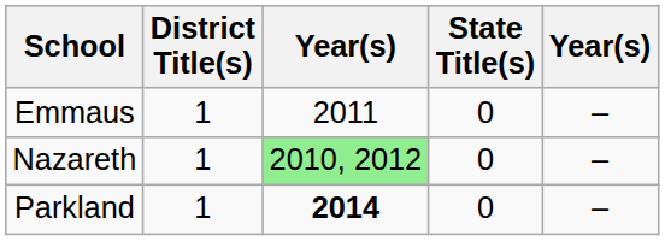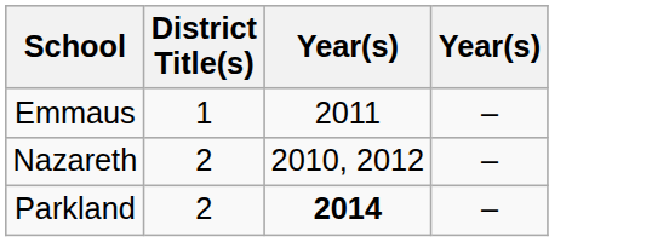- column: State Title(s) | 0 | 0 | 0
Nazareth | District Title(s): 1 -> 2
Nazareth | column 3: lightgreen background -> no background
Parkland | District Title(s): 1 -> 2
